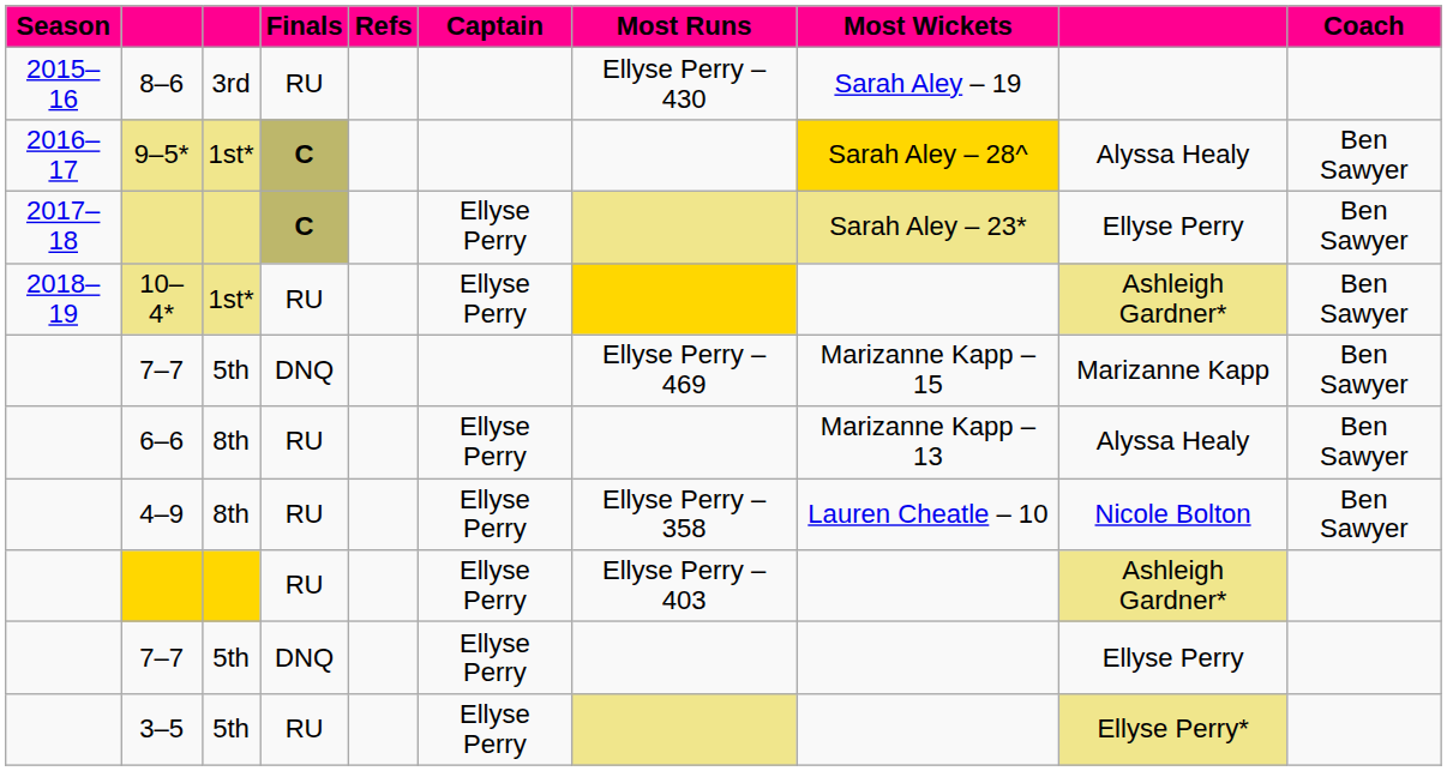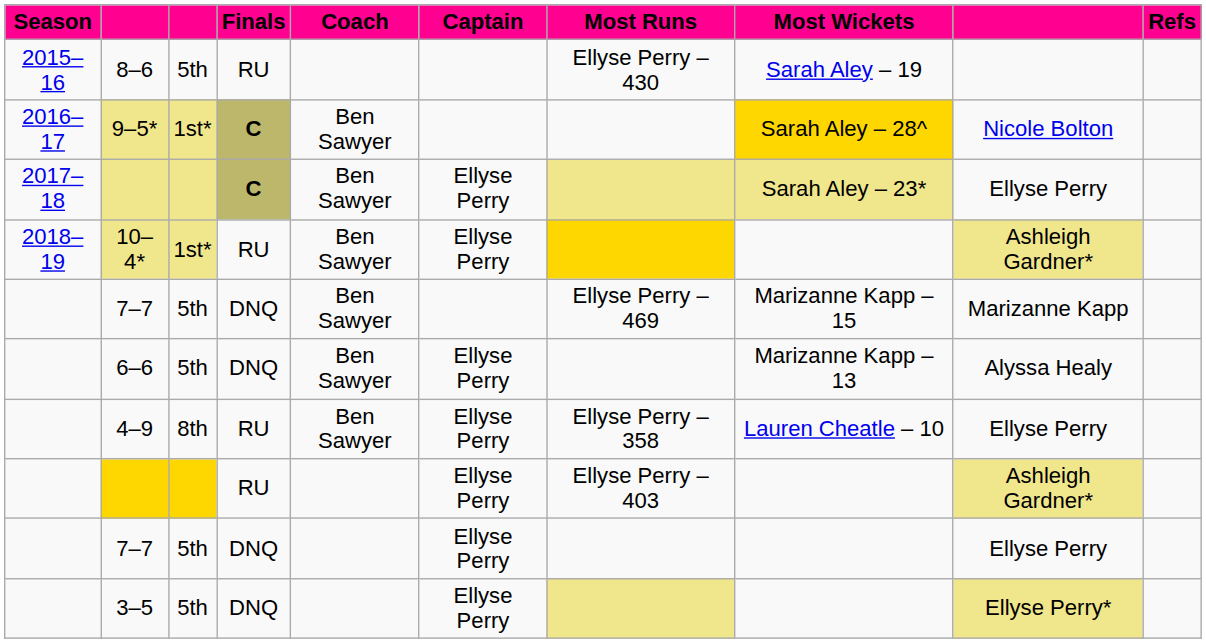columns swapped: Coach <-> Refs
8–6 | column 3: 3rd -> 5th
9–5* | column 9: Alyssa Healy -> Nicole Bolton
6–6 | column 3: 8th -> 5th
6–6 | Finals: RU -> DNQ
4–9 | column 9: Nicole Bolton -> Ellyse Perry
3–5 | Finals: RU -> DNQ
